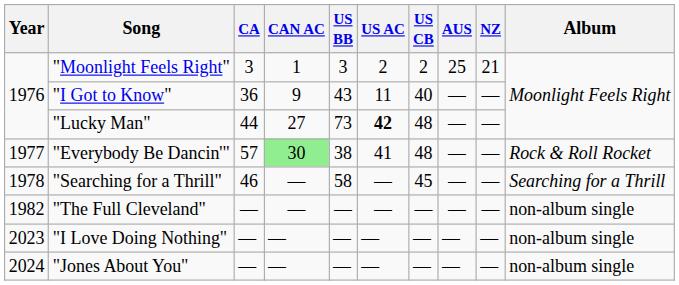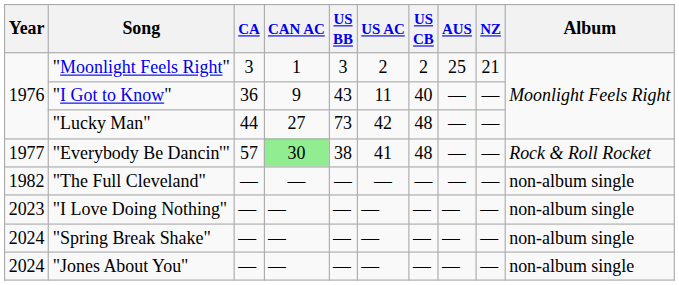"Lucky Man" | US AC: bold -> normal
- row: 1978 | "Searching for a Thrill" | 46 | — | 58 | — | 45 | — | — | Searching for a Thrill
+ row: 2024 | "Spring Break Shake" | — | — | — | — | — | — | — | non-album single
